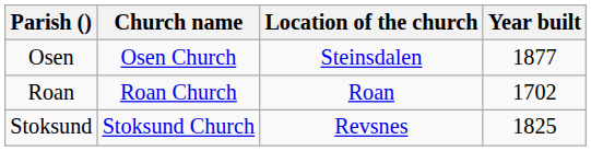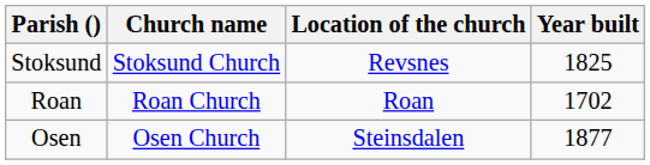rows swapped: Osen <-> Stoksund
